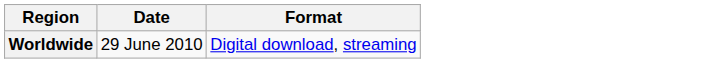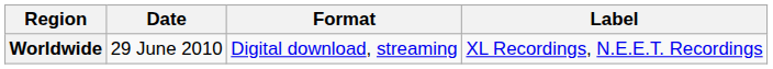+ column: Label | XL Recordings, N.E.E.T. Recordings
